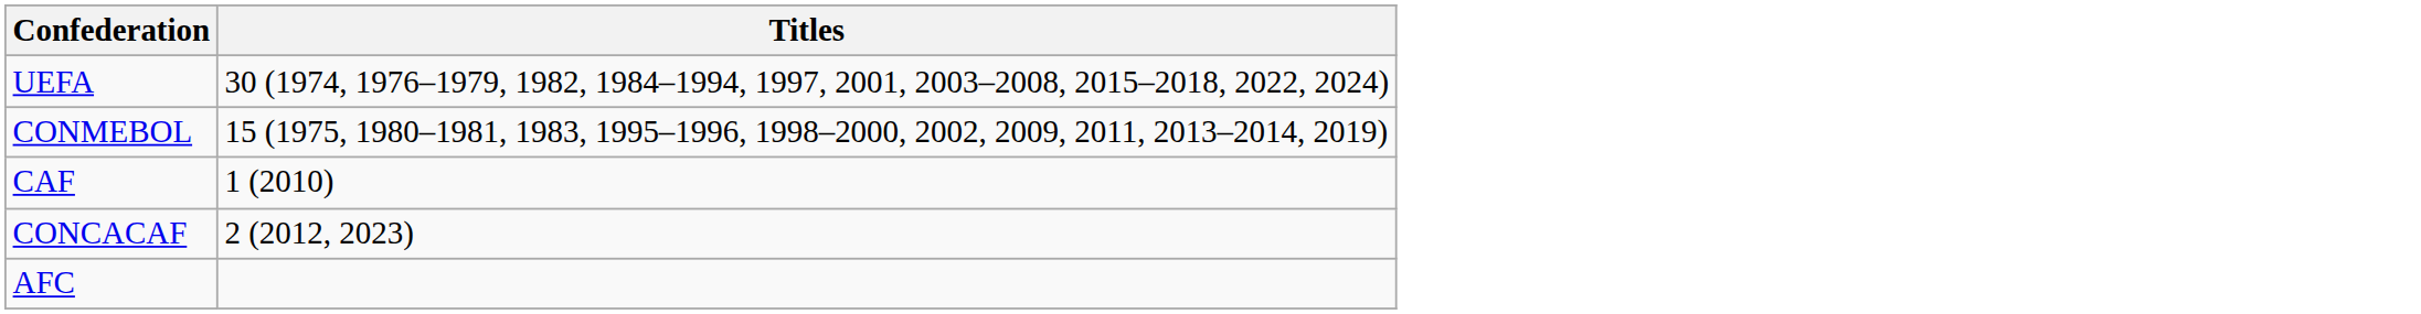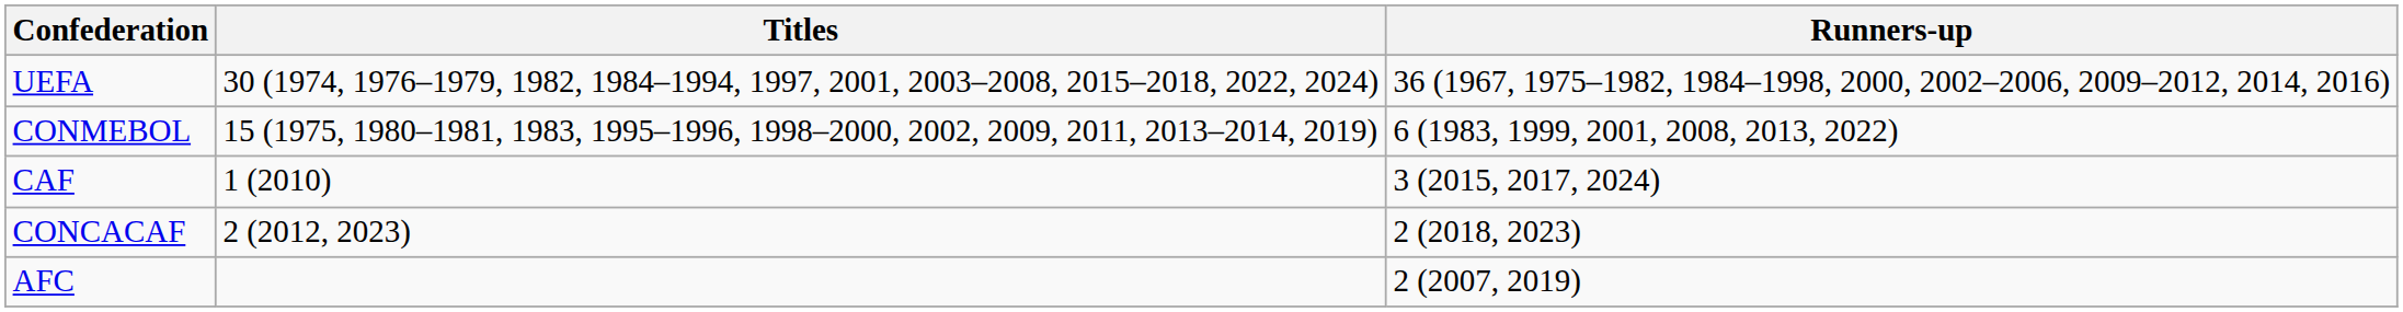+ column: Runners-up | 36 (1967, 1975–1982, 1984–1998, 2000, 2002–2006, 2009–2012, 2014, 2016) | 6 (1983, 1999, 2001, 2008, 2013, 2022) | 3 (2015, 2017, 2024) | 2 (2018, 2023) | 2 (2007, 2019)
